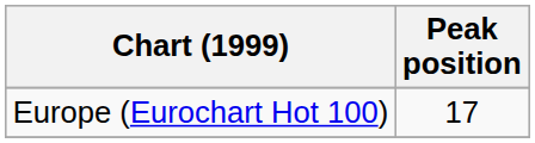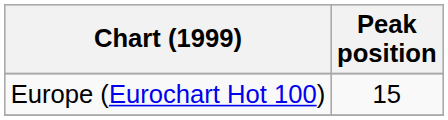Europe (Eurochart Hot 100) | Peak position: 17 -> 15
